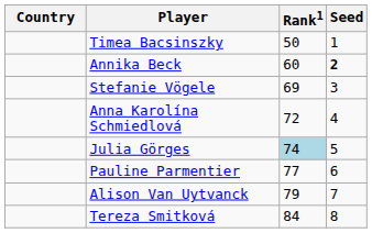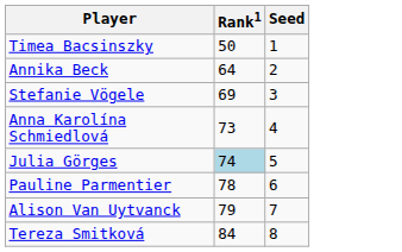- column: Country
Annika Beck | Rank1: 60 -> 64
Annika Beck | Seed: bold -> normal
Anna Karolína Schmiedlová | Rank1: 72 -> 73
Pauline Parmentier | Rank1: 77 -> 78
